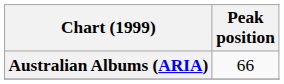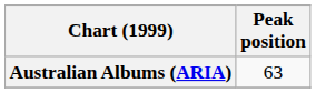Australian Albums (ARIA) | Peak position: 66 -> 63
